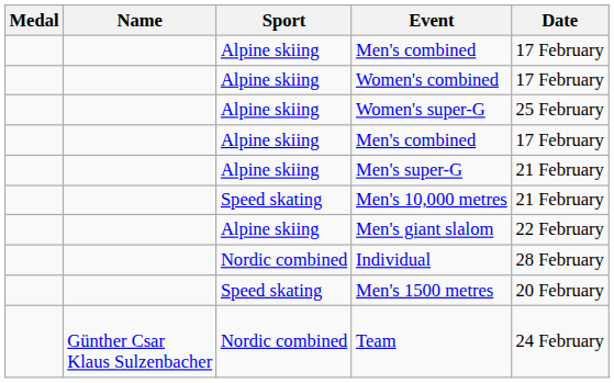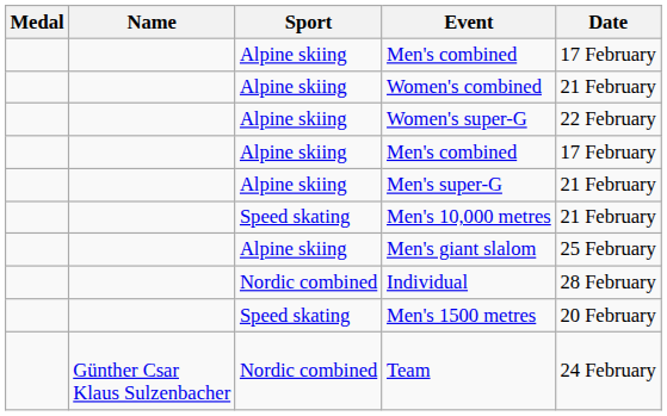Women's combined | Date: 17 February -> 21 February
Women's super-G | Date: 25 February -> 22 February
Men's giant slalom | Date: 22 February -> 25 February
